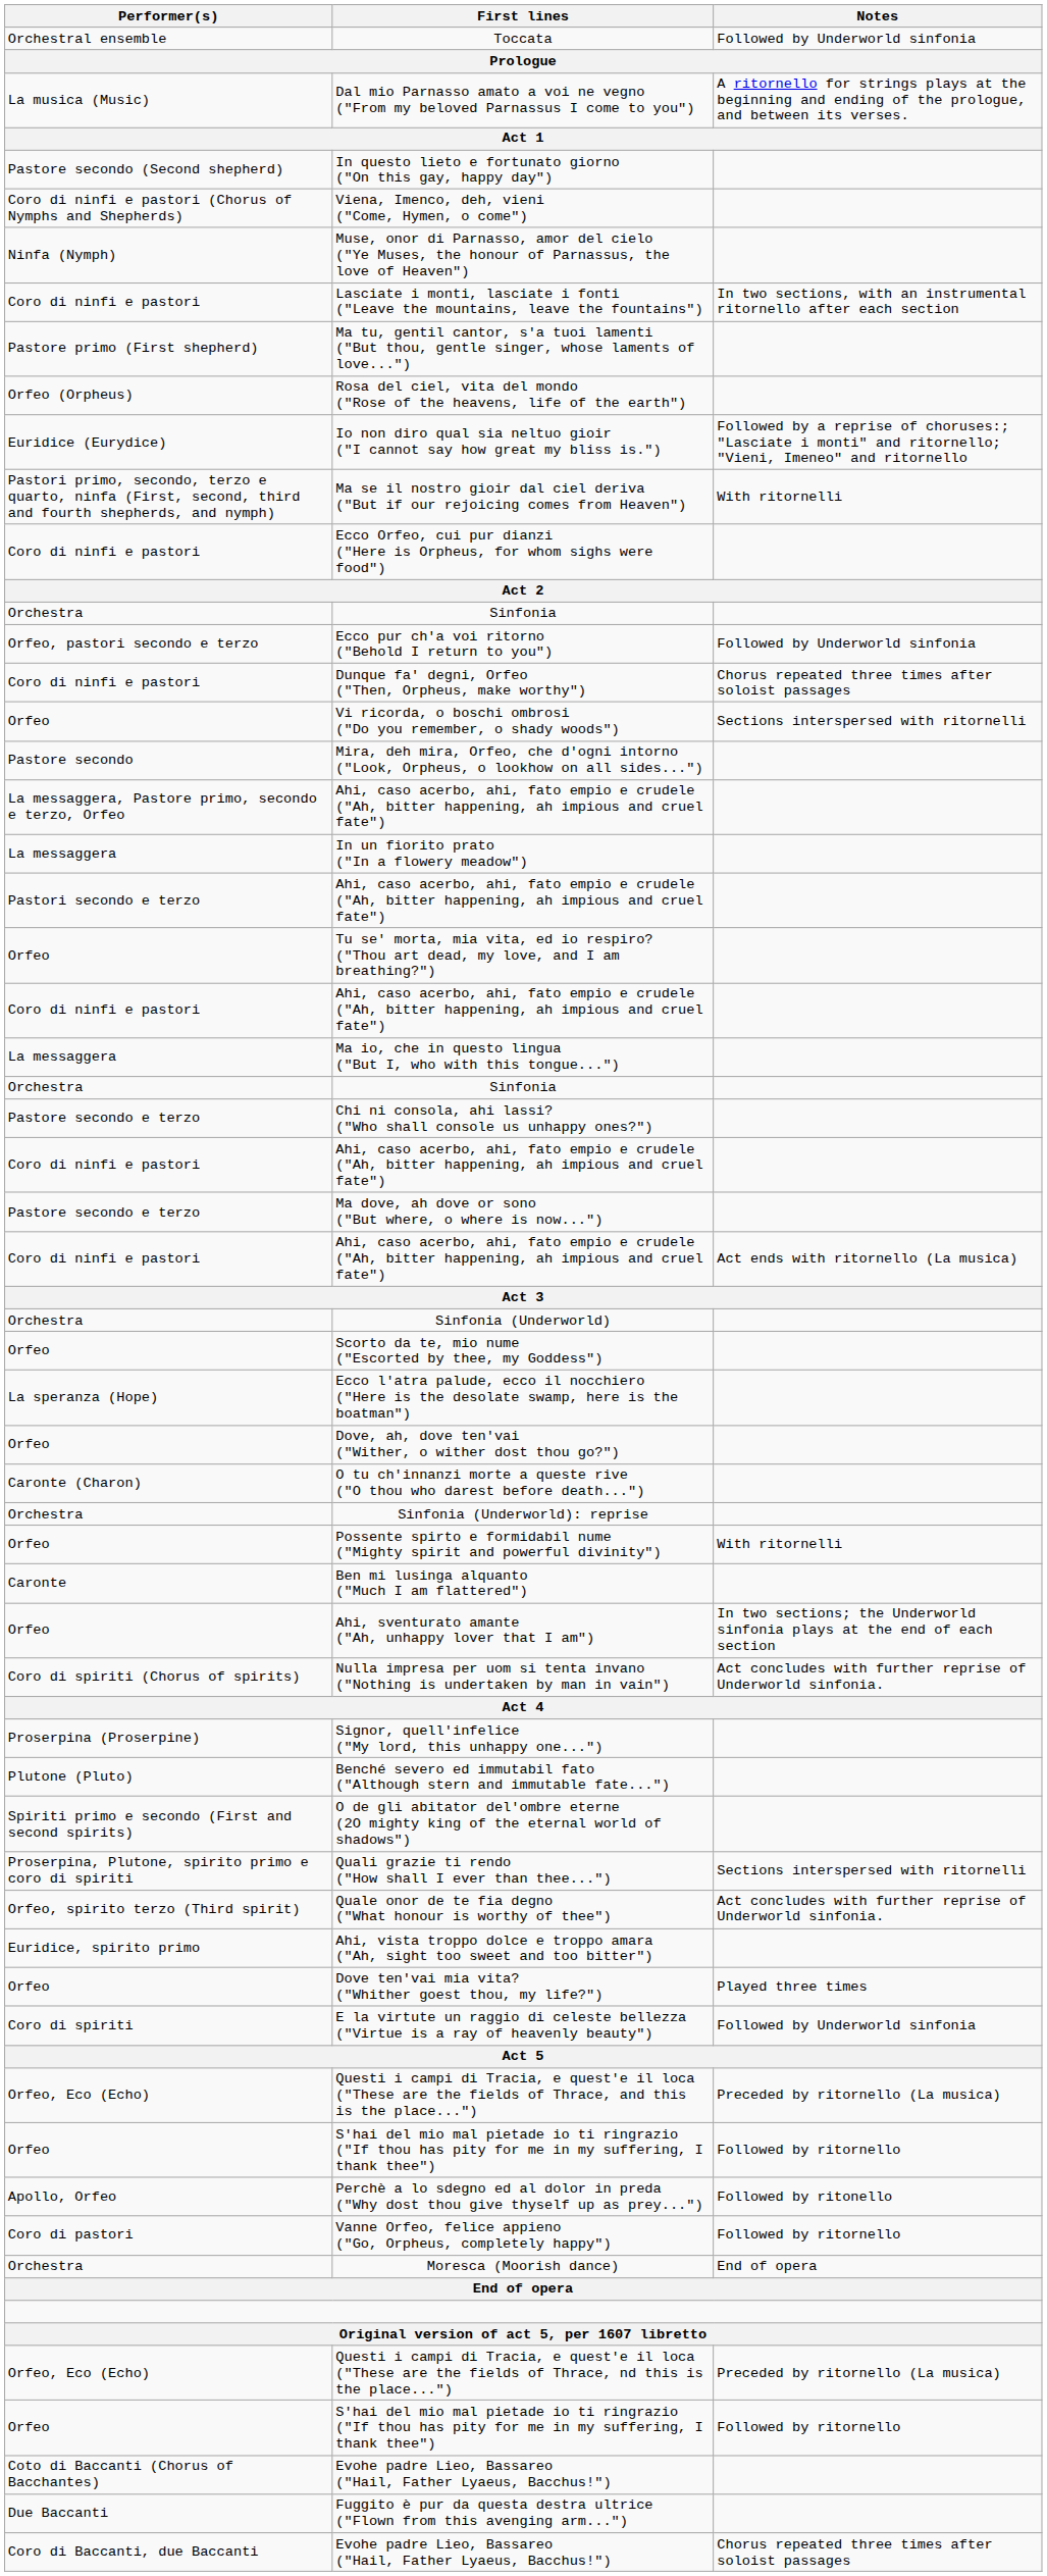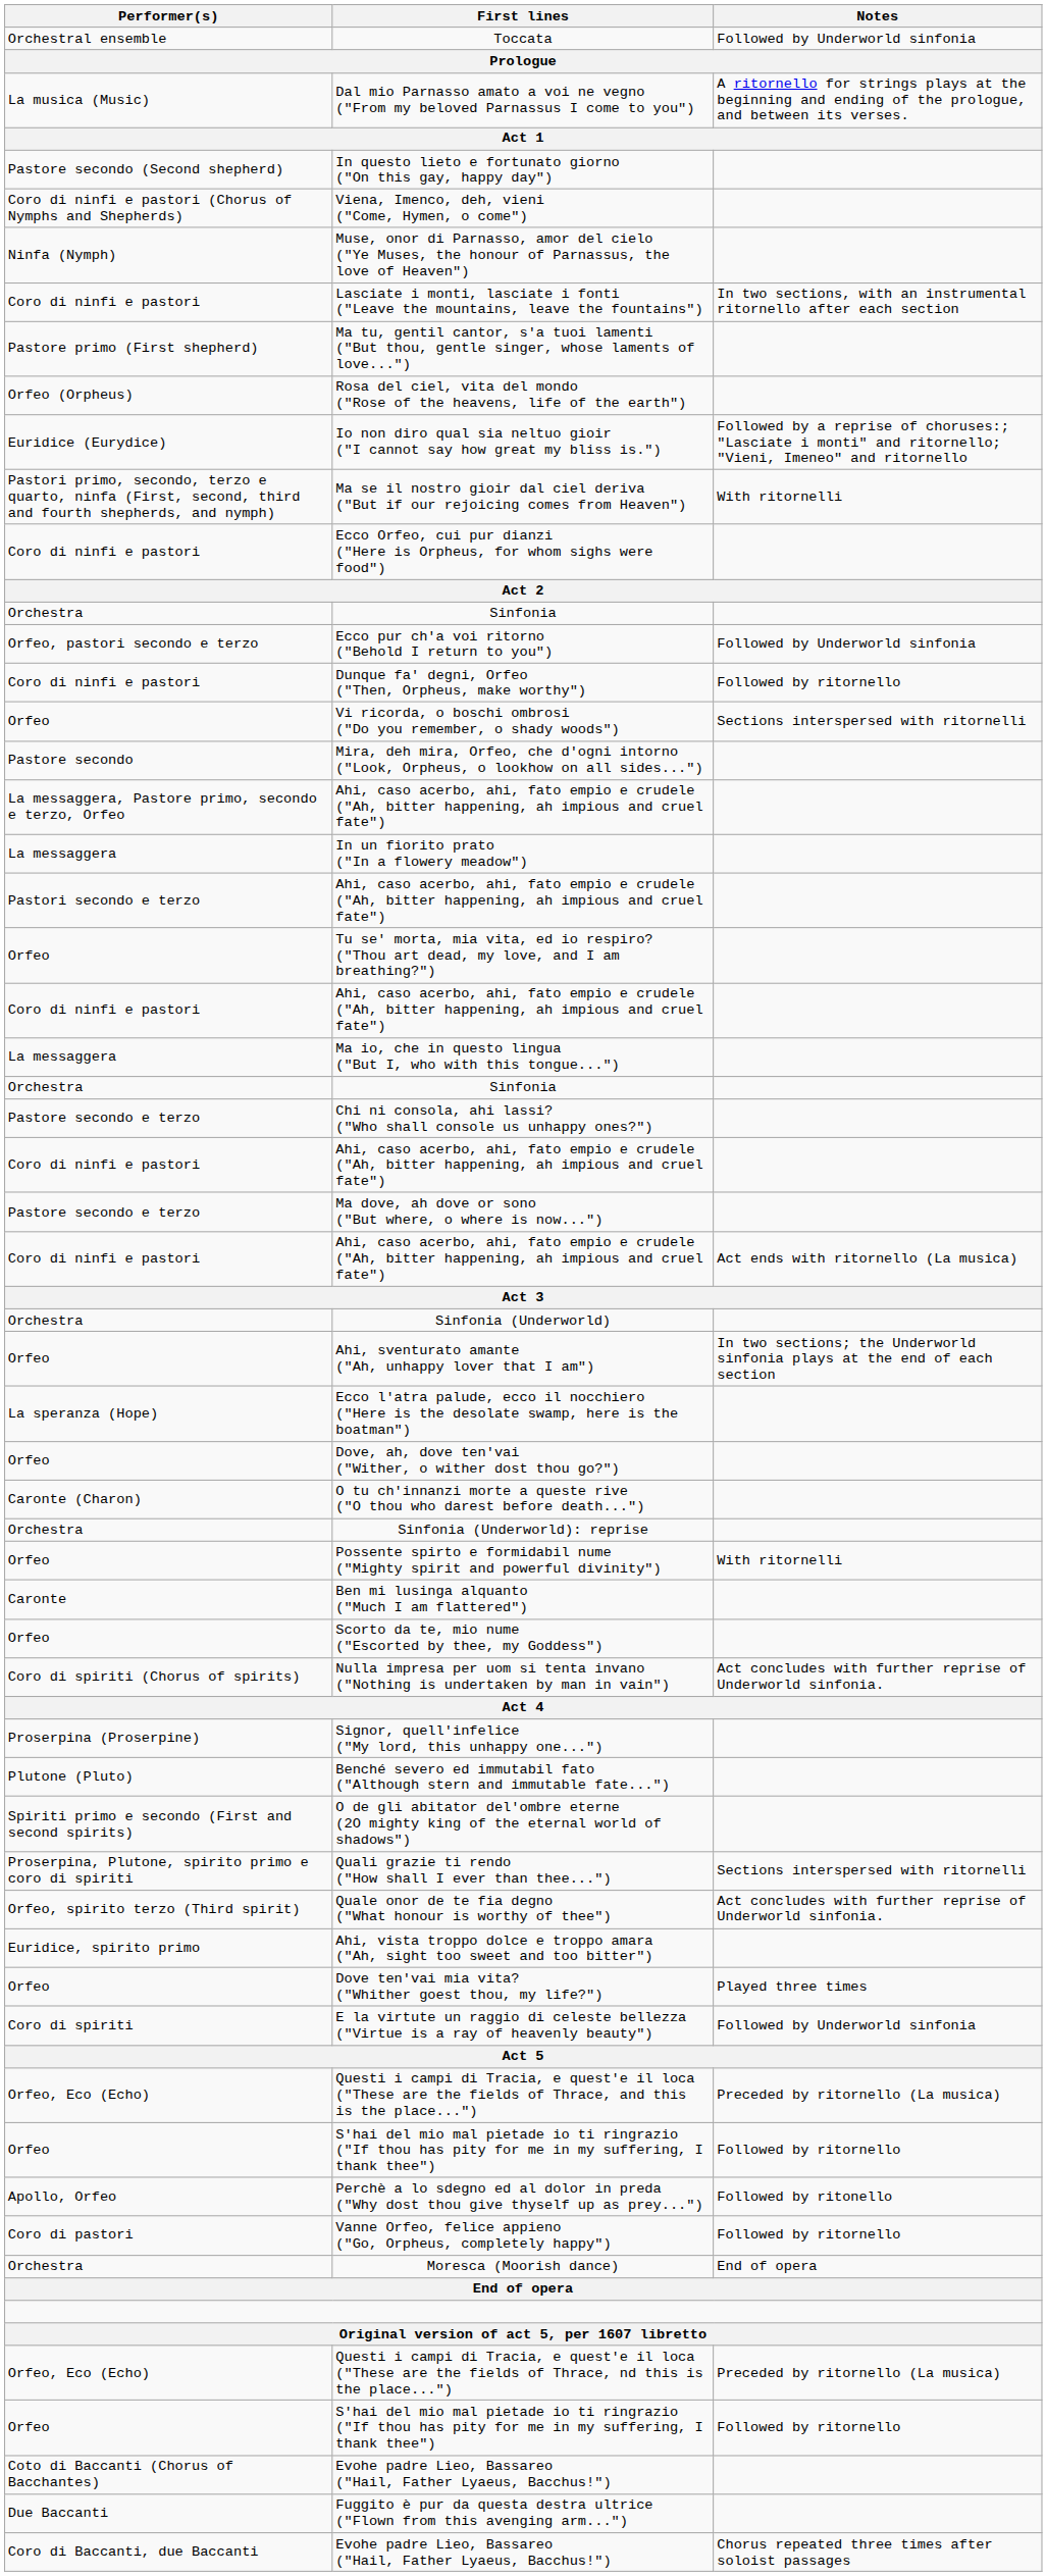Dunque fa' degni, Orfeo ("Then, Orpheus, make worthy") | Notes: Chorus repeated three times after soloist passages -> Followed by ritornello
rows swapped: Scorto da te, mio nume ("Escorted by thee, my Goddess") <-> Ahi, sventurato amante ("Ah, unhappy lover that I am")
